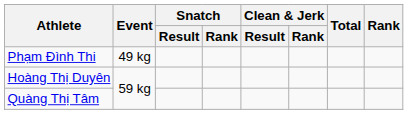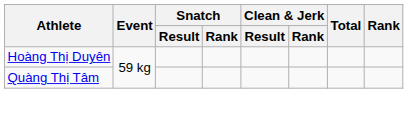- row: Phạm Đình Thi | 49 kg
